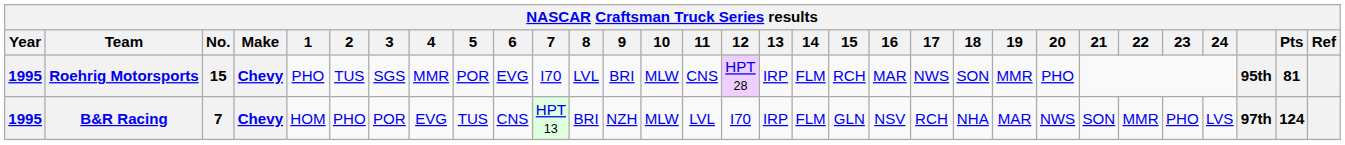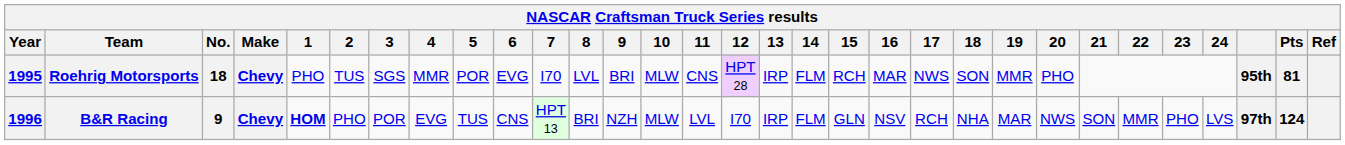Roehrig Motorsports | No.: 15 -> 18
B&R Racing | Year: 1995 -> 1996
B&R Racing | No.: 7 -> 9
B&R Racing | 1: normal -> bold
